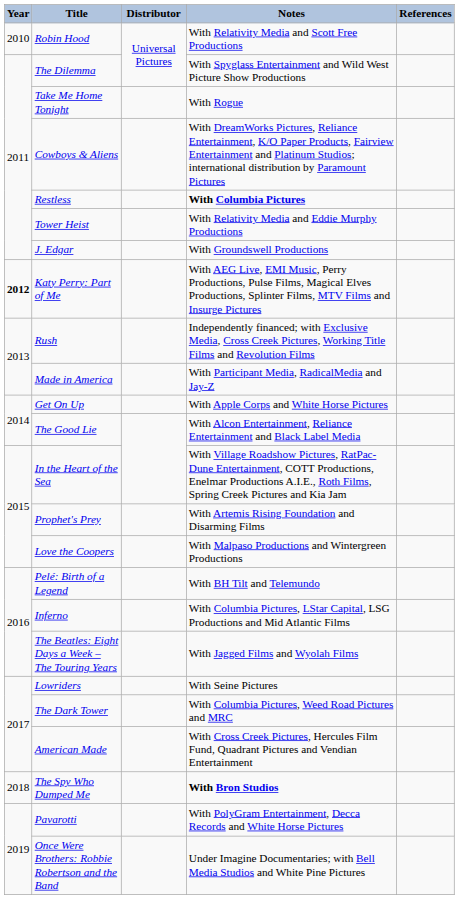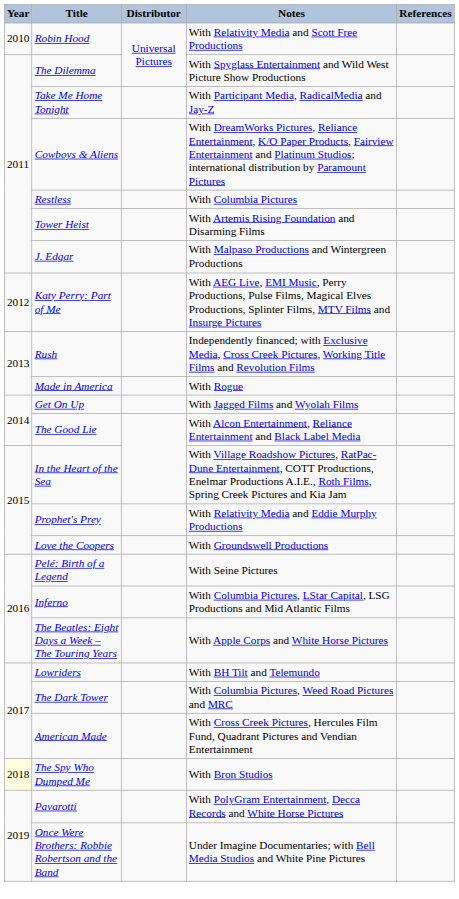Take Me Home Tonight | Notes: With Rogue -> With Participant Media, RadicalMedia and Jay-Z
Restless | Notes: bold -> normal
Tower Heist | Notes: With Relativity Media and Eddie Murphy Productions -> With Artemis Rising Foundation and Disarming Films
J. Edgar | Notes: With Groundswell Productions -> With Malpaso Productions and Wintergreen Productions
Katy Perry: Part of Me | Year: bold -> normal
Made in America | Notes: With Participant Media, RadicalMedia and Jay-Z -> With Rogue
Get On Up | Notes: With Apple Corps and White Horse Pictures -> With Jagged Films and Wyolah Films
Prophet's Prey | Notes: With Artemis Rising Foundation and Disarming Films -> With Relativity Media and Eddie Murphy Productions
Love the Coopers | Notes: With Malpaso Productions and Wintergreen Productions -> With Groundswell Productions
Pelé: Birth of a Legend | Notes: With BH Tilt and Telemundo -> With Seine Pictures
The Beatles: Eight Days a Week – The Touring Years | Notes: With Jagged Films and Wyolah Films -> With Apple Corps and White Horse Pictures
Lowriders | Notes: With Seine Pictures -> With BH Tilt and Telemundo
The Spy Who Dumped Me | Year: no background -> lightyellow background
The Spy Who Dumped Me | Notes: bold -> normal
